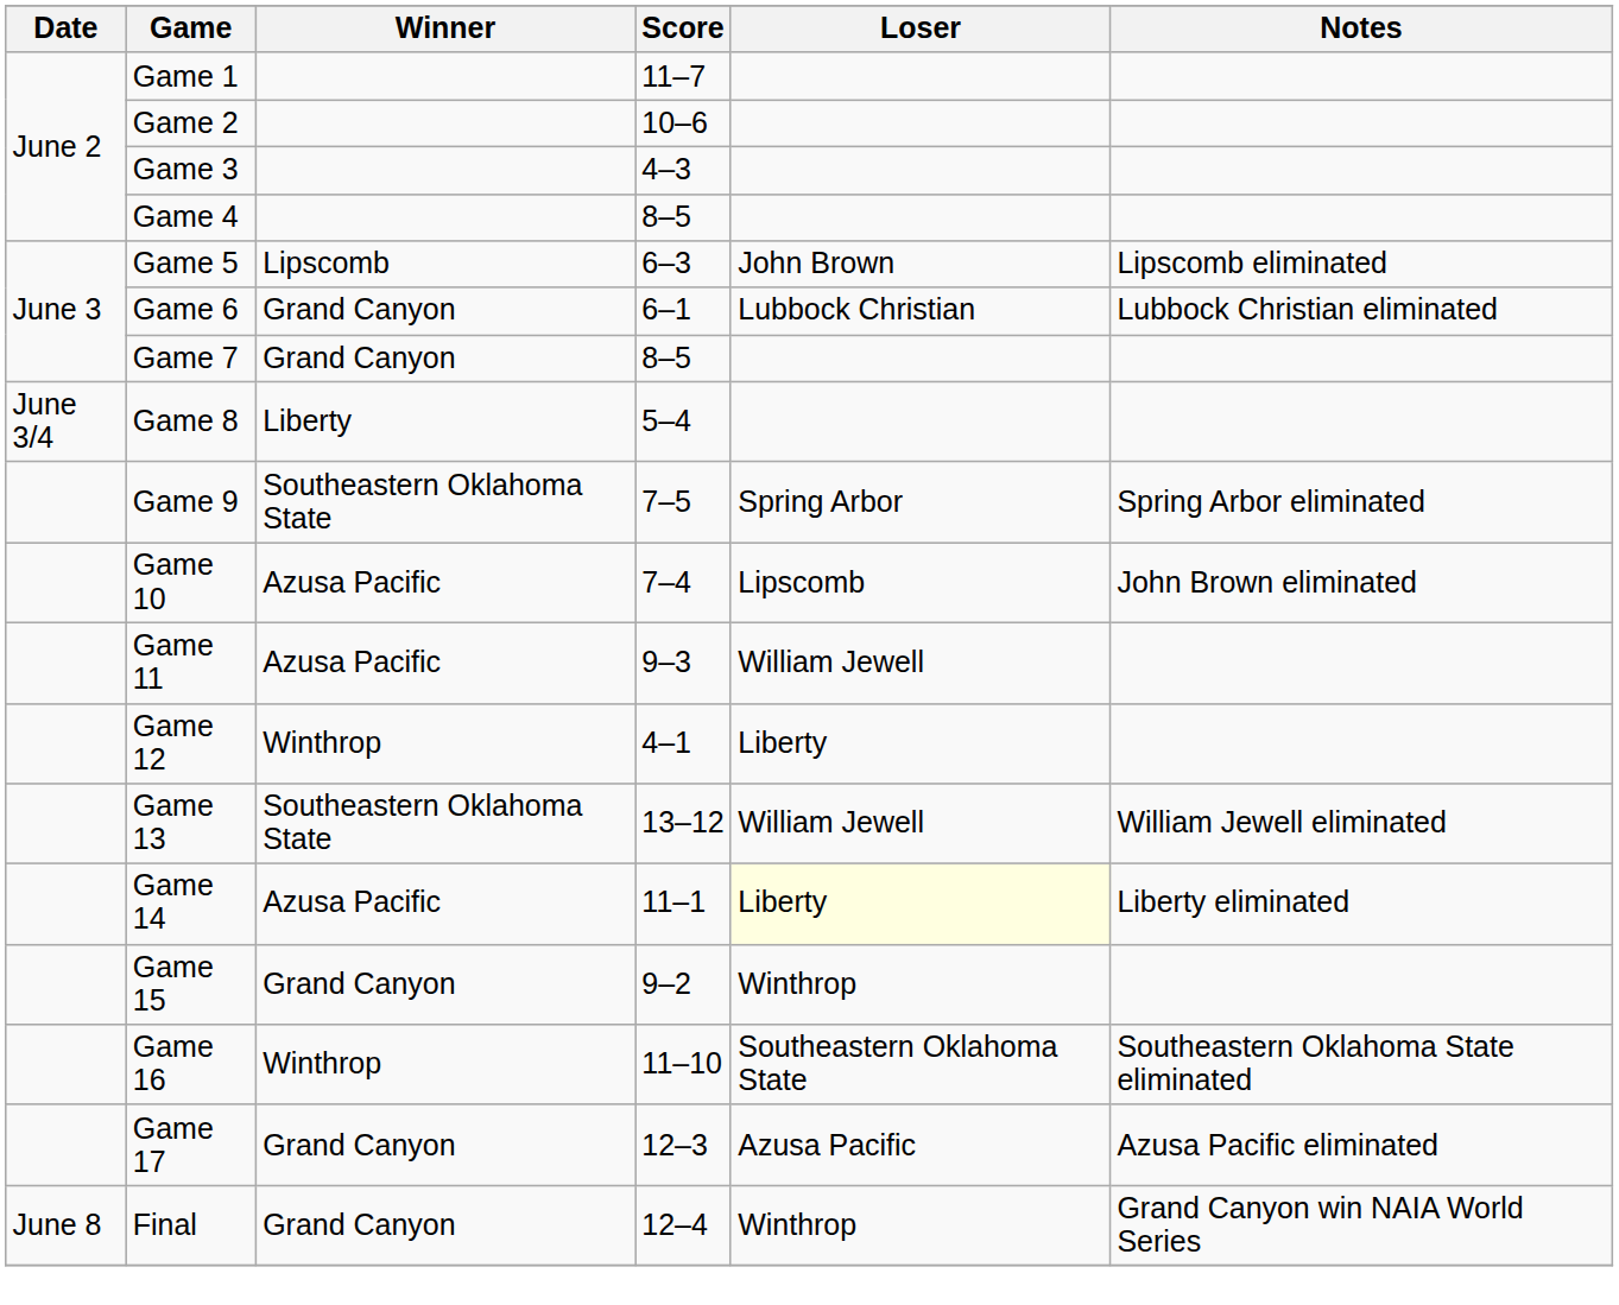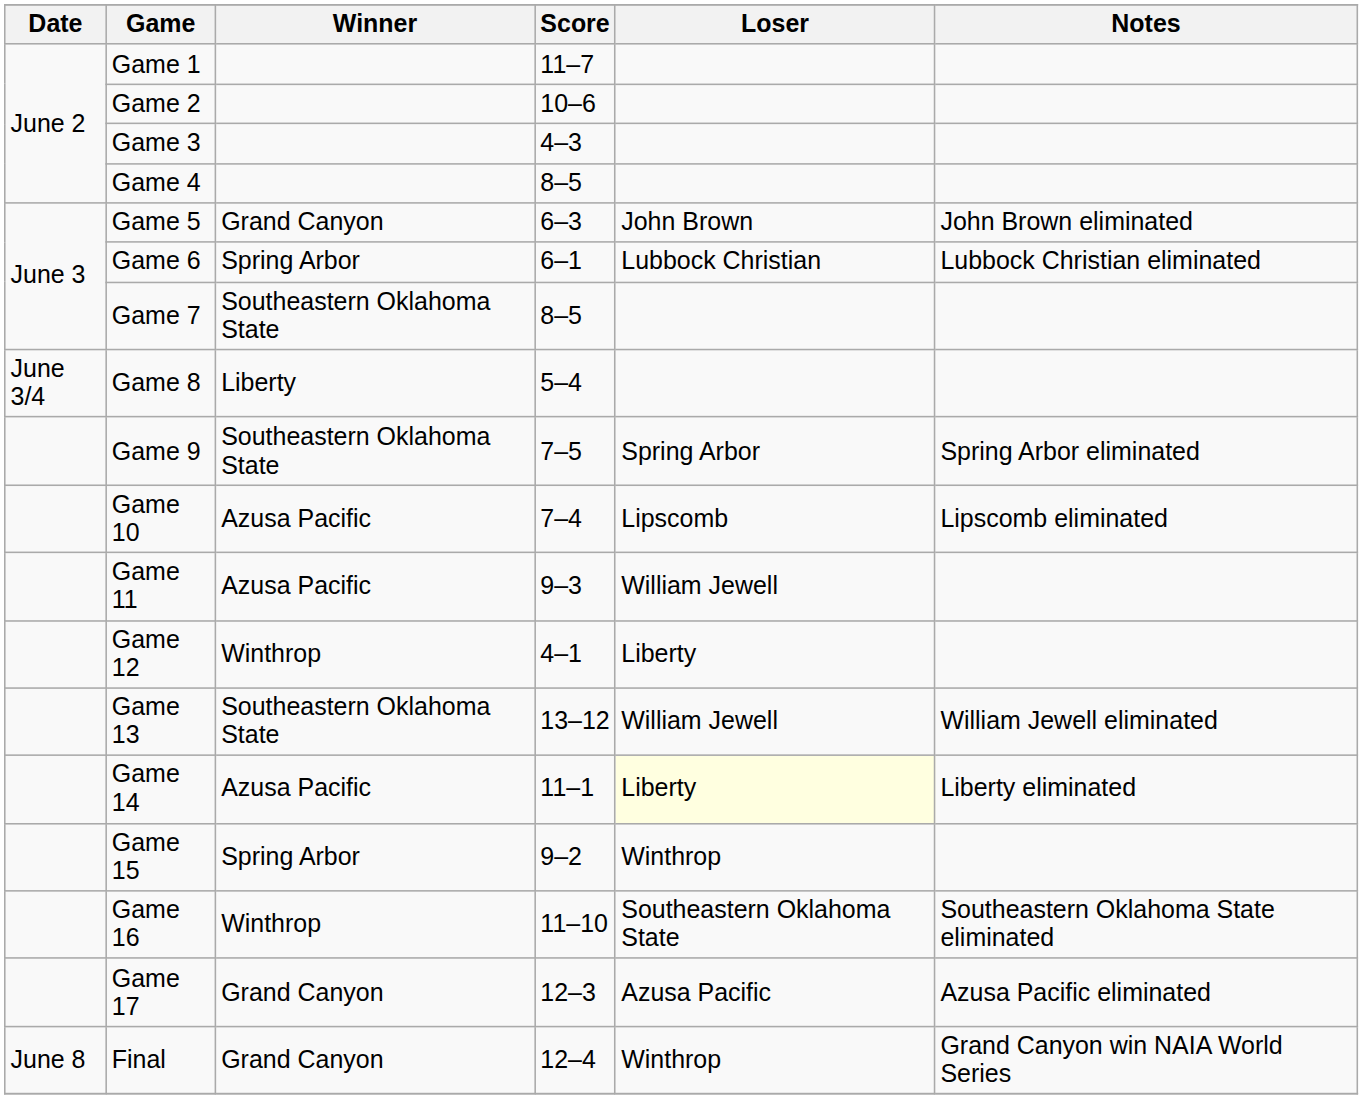Game 5 | Winner: Lipscomb -> Grand Canyon
Game 5 | Notes: Lipscomb eliminated -> John Brown eliminated
Game 6 | Winner: Grand Canyon -> Spring Arbor
Game 7 | Winner: Grand Canyon -> Southeastern Oklahoma State
Game 10 | Notes: John Brown eliminated -> Lipscomb eliminated
Game 15 | Winner: Grand Canyon -> Spring Arbor
